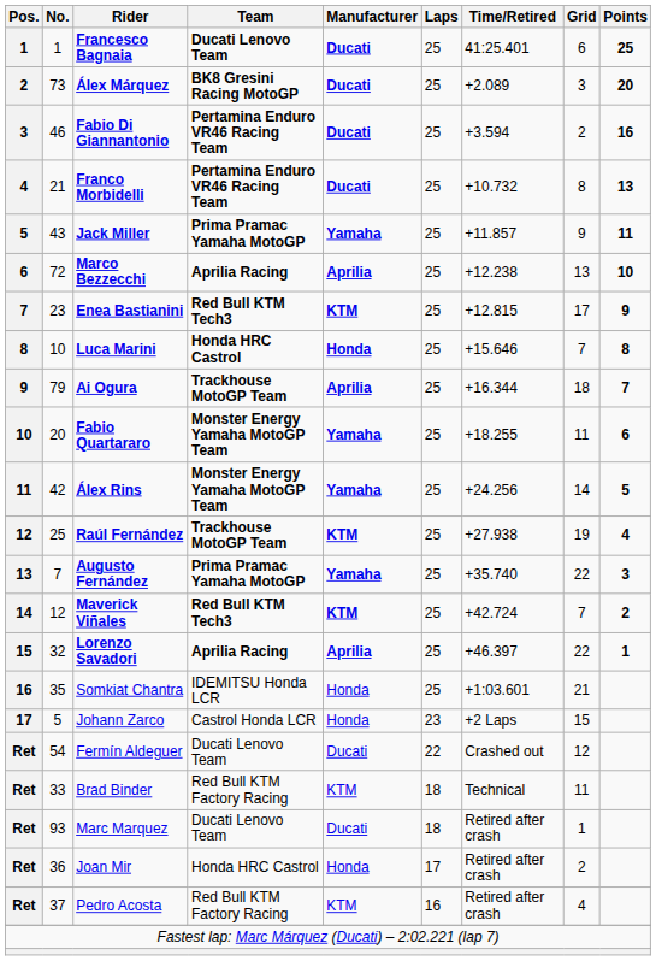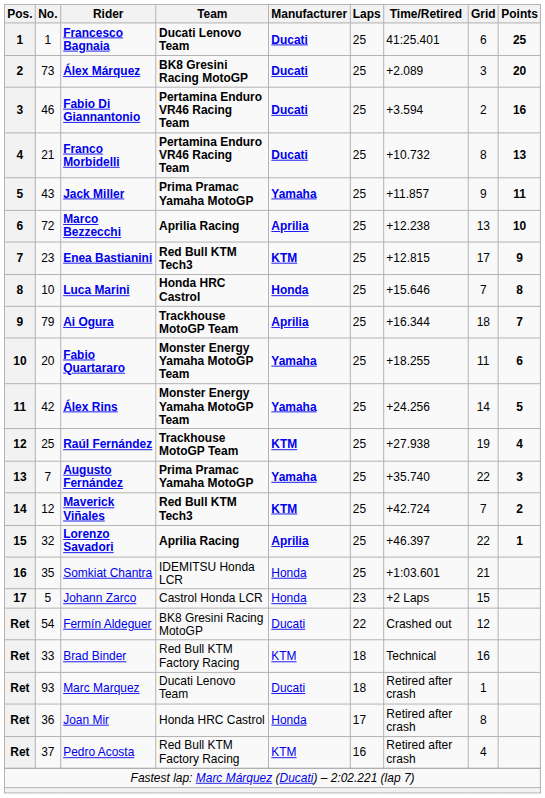Fermín Aldeguer | Team: Ducati Lenovo Team -> BK8 Gresini Racing MotoGP
Brad Binder | Grid: 11 -> 16
Joan Mir | Grid: 2 -> 8
